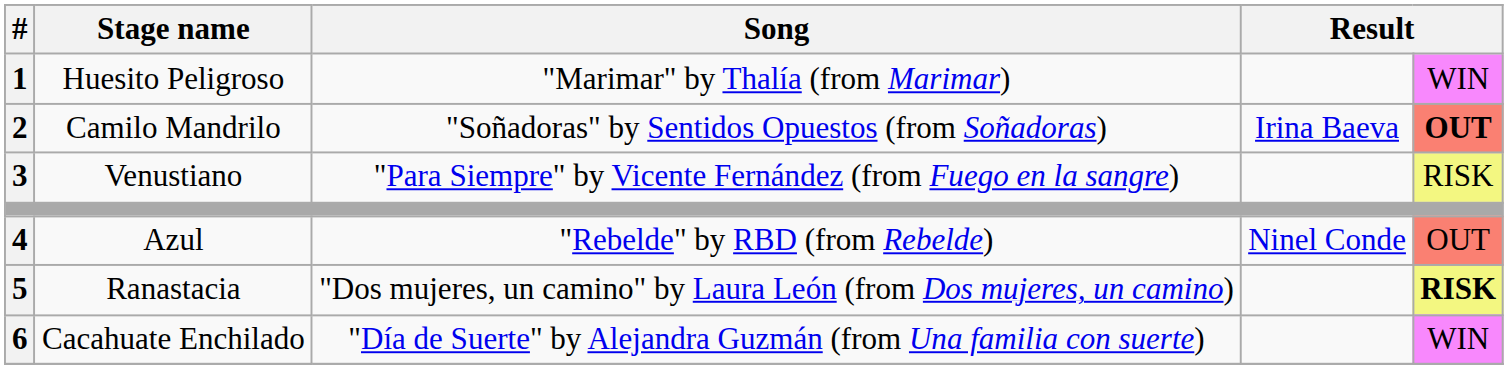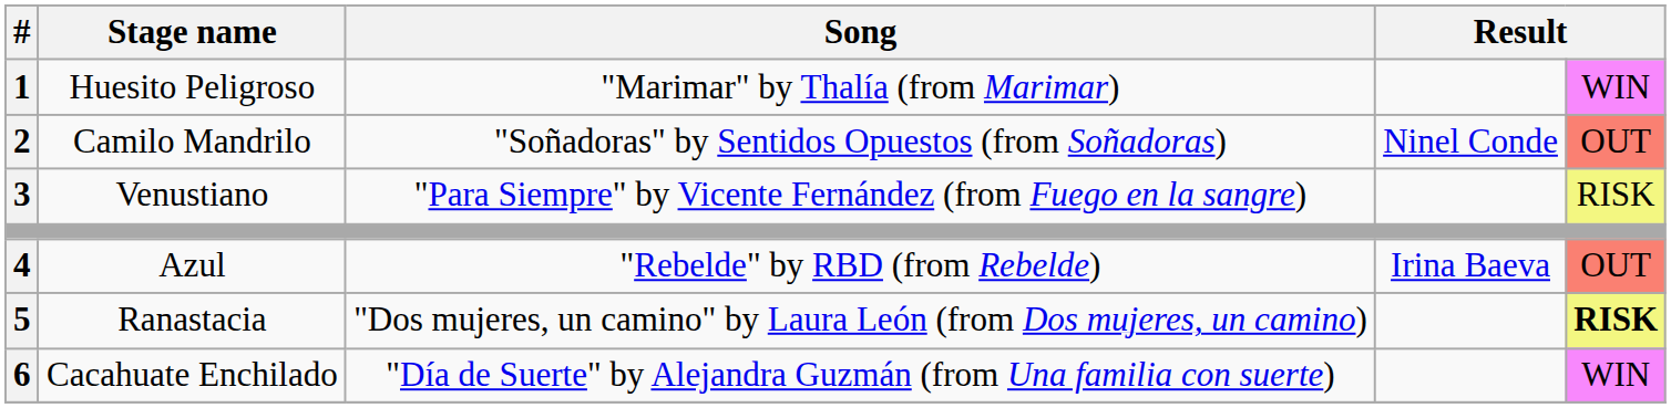Camilo Mandrilo | column 4: Irina Baeva -> Ninel Conde
Camilo Mandrilo | column 5: bold -> normal
Azul | column 4: Ninel Conde -> Irina Baeva
